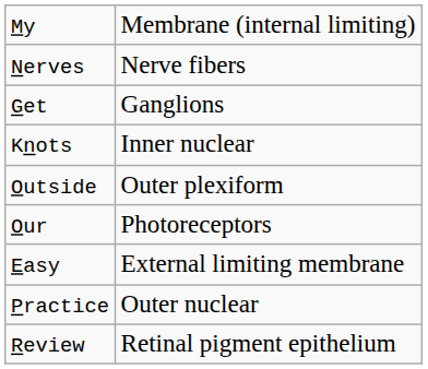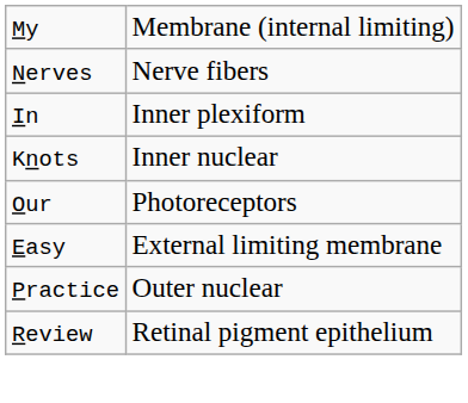- row: Get | Ganglions
+ row: In | Inner plexiform
- row: Outside | Outer plexiform
